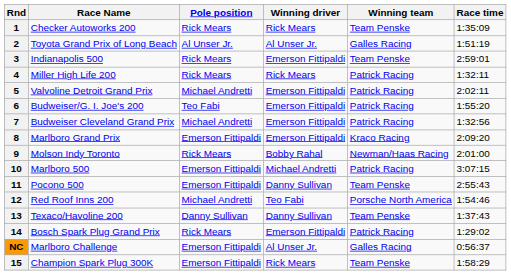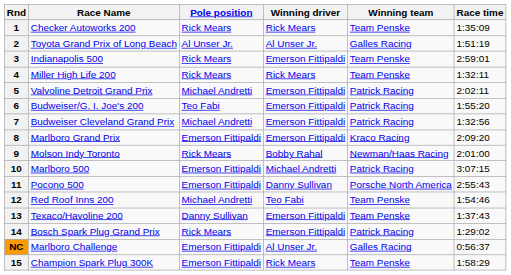4 | Winning team: Patrick Racing -> Team Penske
11 | Winning team: Team Penske -> Porsche North America
12 | Winning team: Porsche North America -> Team Penske
13 | Winning driver: Danny Sullivan -> Emerson Fittipaldi
